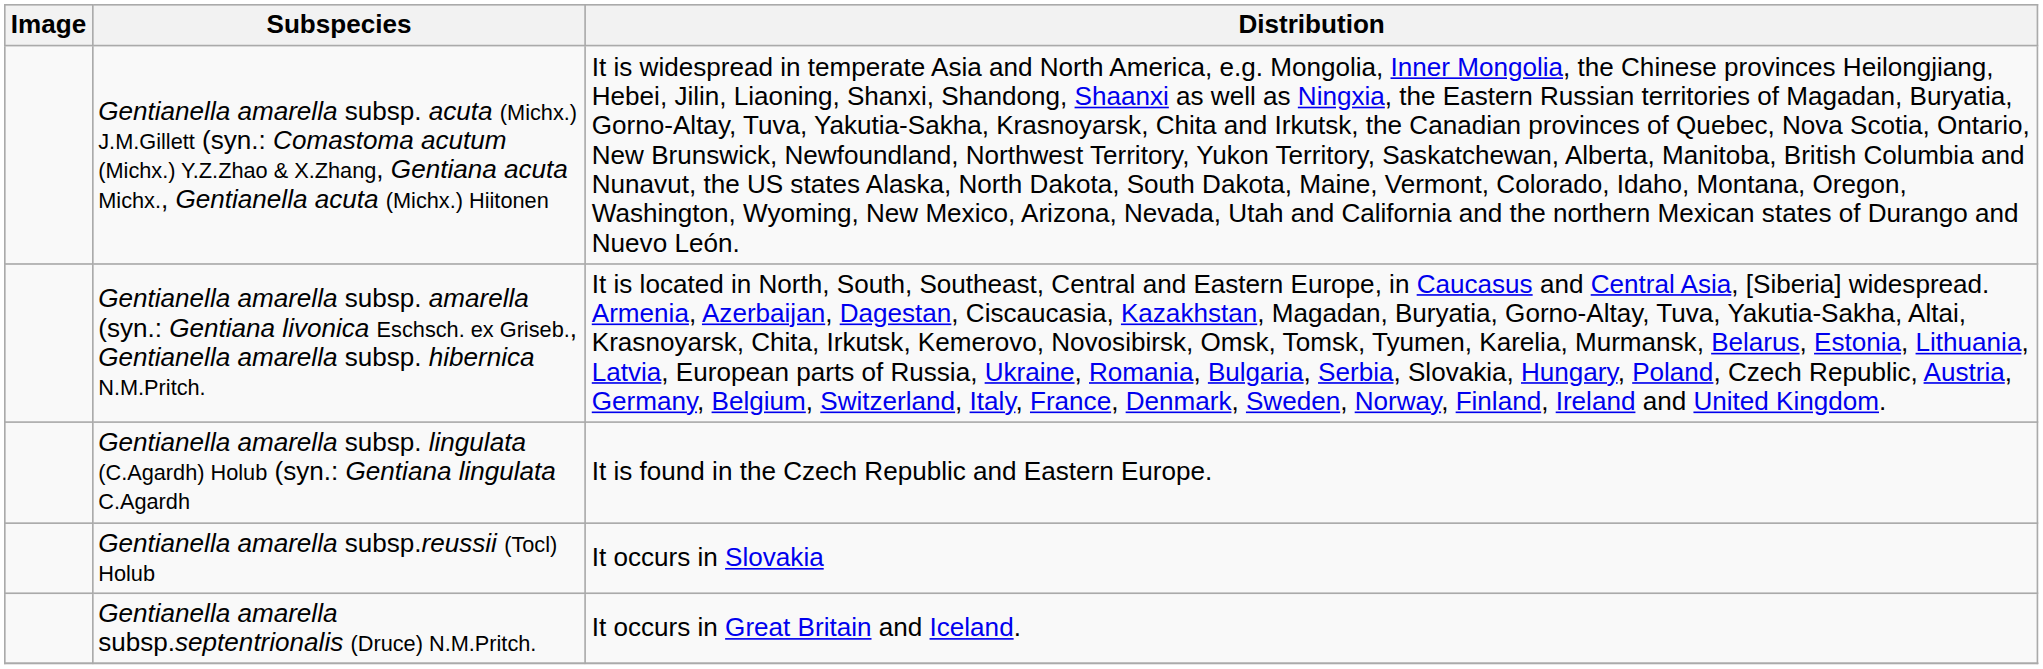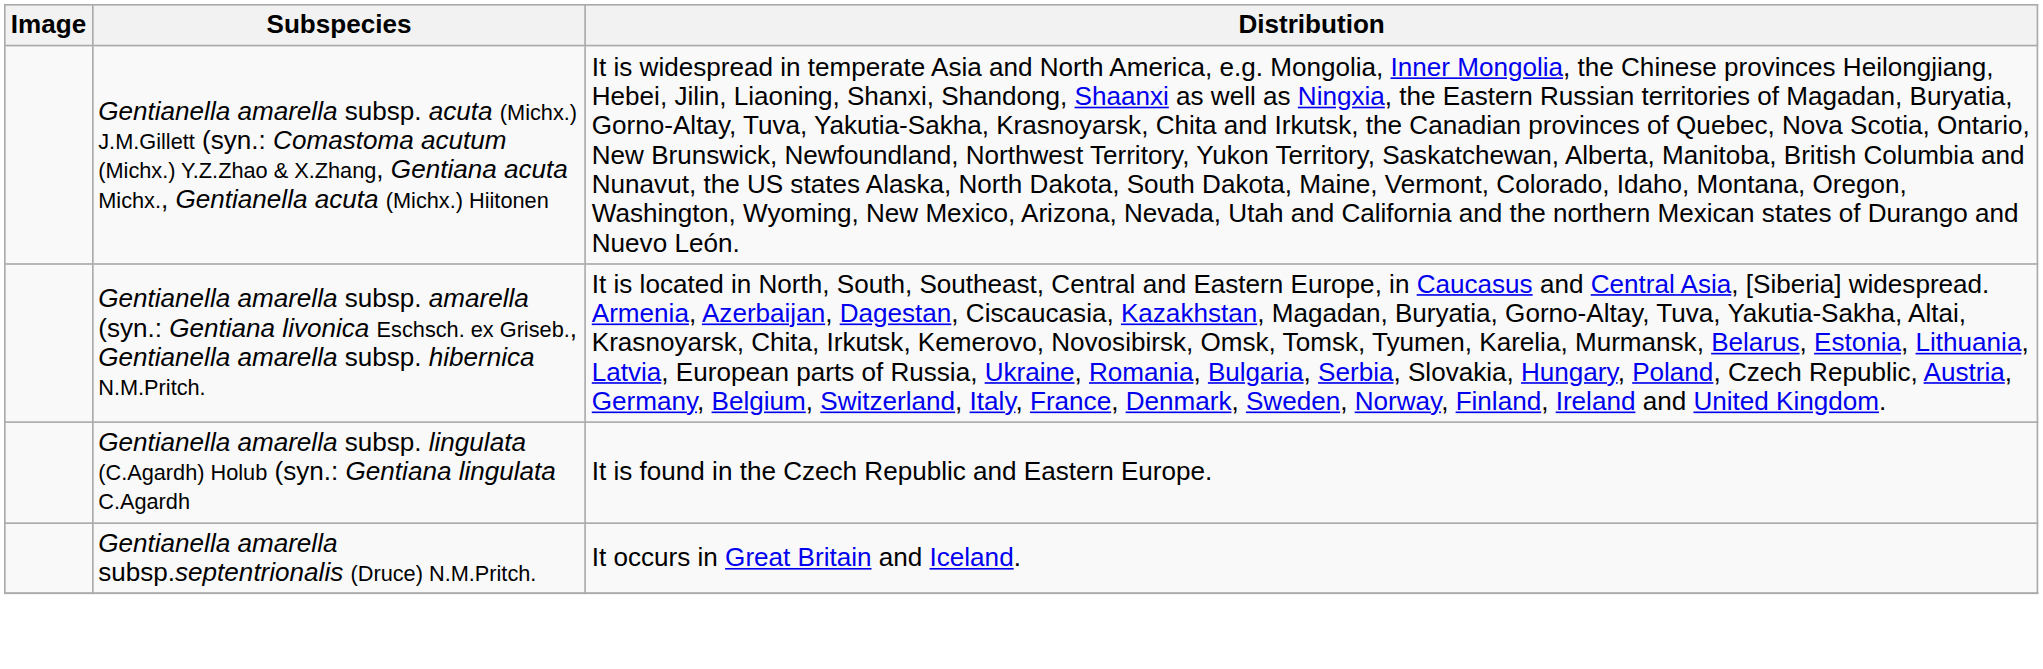- row: Gentianella amarella subsp.reussii (Tocl) Holub | It occurs in Slovakia
